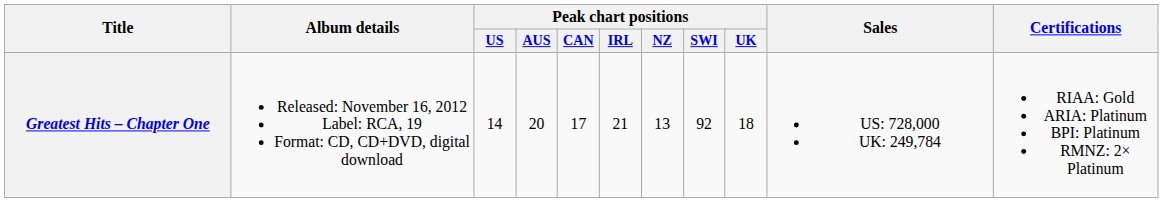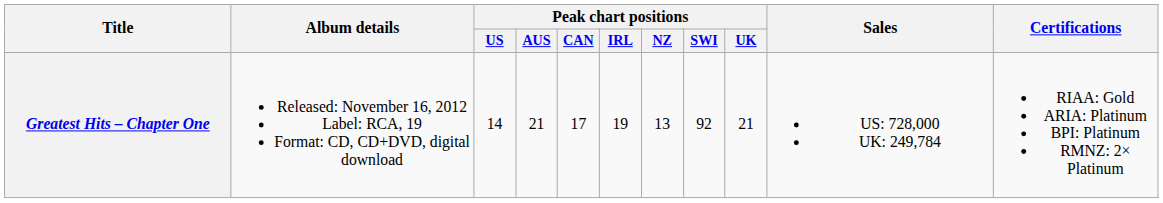Greatest Hits – Chapter One | Peak chart positions / AUS: 20 -> 21
Greatest Hits – Chapter One | Peak chart positions / IRL: 21 -> 19
Greatest Hits – Chapter One | Peak chart positions / UK: 18 -> 21
